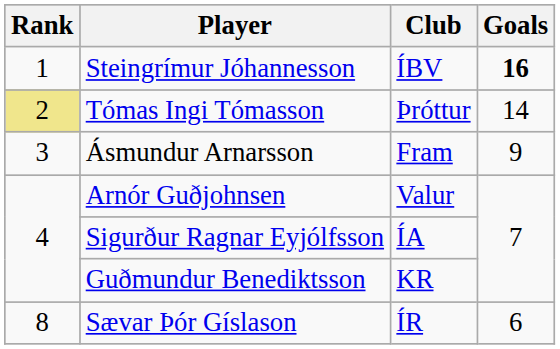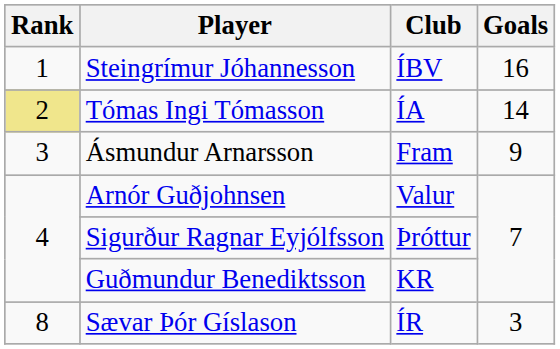Steingrímur Jóhannesson | Goals: bold -> normal
Tómas Ingi Tómasson | Club: Þróttur -> ÍA
Sigurður Ragnar Eyjólfsson | Club: ÍA -> Þróttur
Sævar Þór Gíslason | Goals: 6 -> 3
